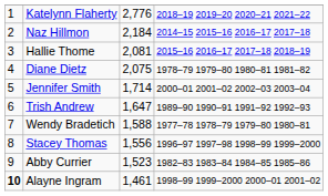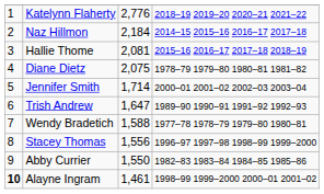Abby Currier | column 3: 1,523 -> 1,550
